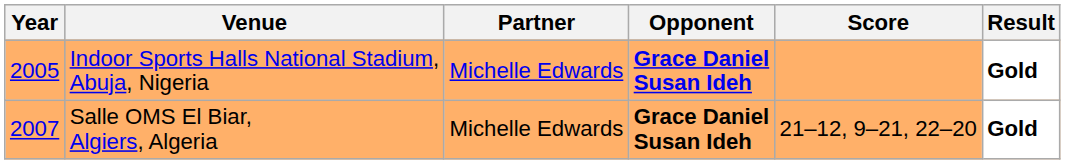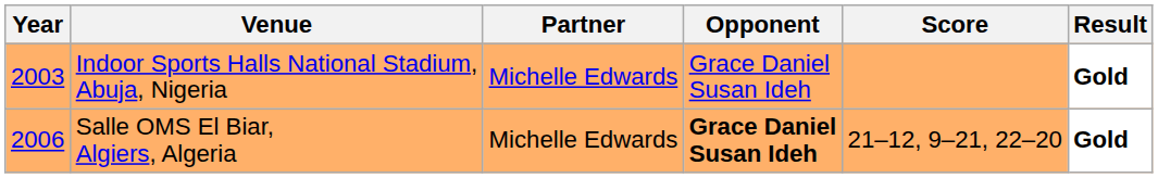Indoor Sports Halls National Stadium, Abuja, Nigeria | Year: 2005 -> 2003
Indoor Sports Halls National Stadium, Abuja, Nigeria | Opponent: bold -> normal
Salle OMS El Biar, Algiers, Algeria | Year: 2007 -> 2006
